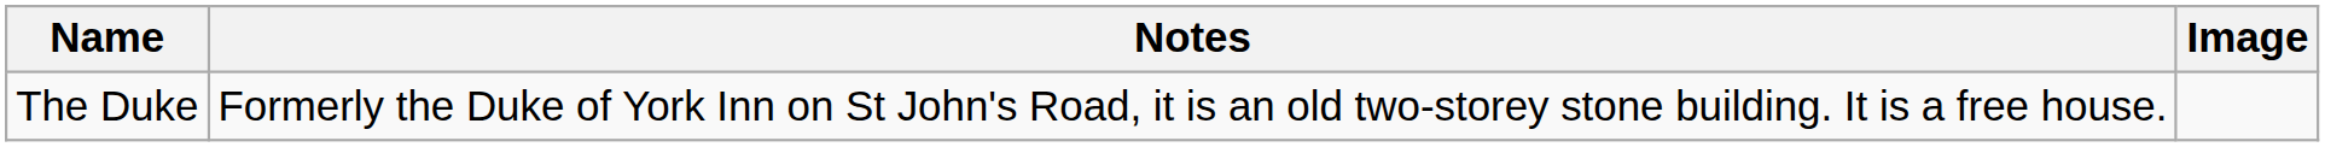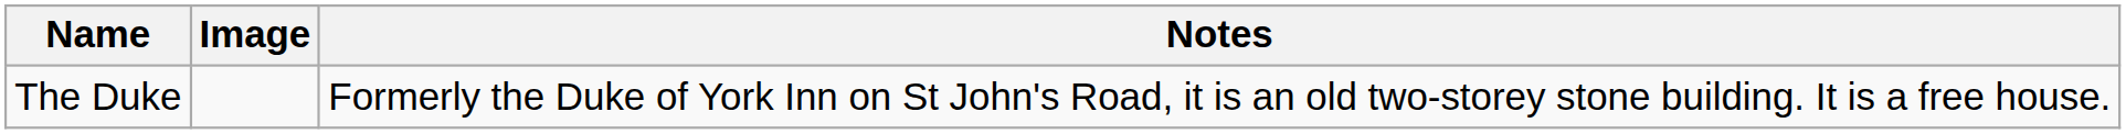columns swapped: Image <-> Notes
